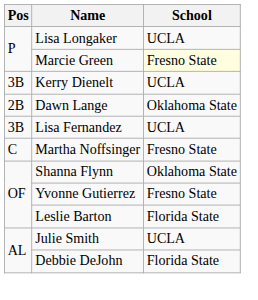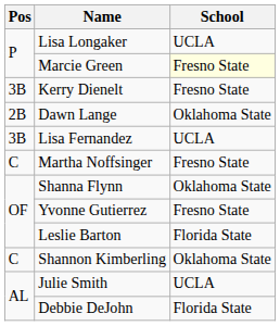Kerry Dienelt | School: UCLA -> Fresno State
+ row: C | Shannon Kimberling | Oklahoma State
